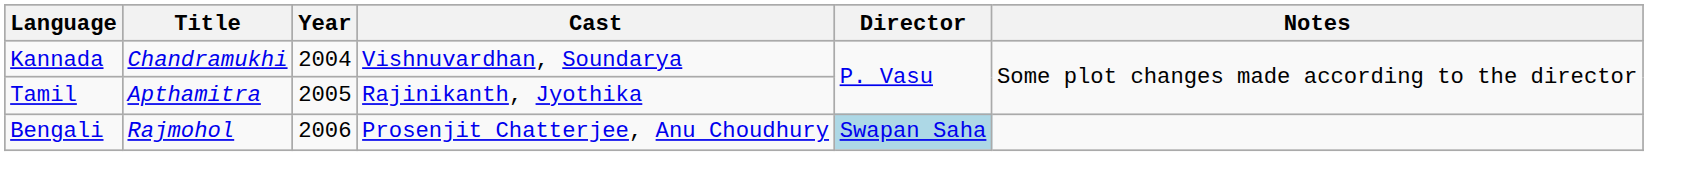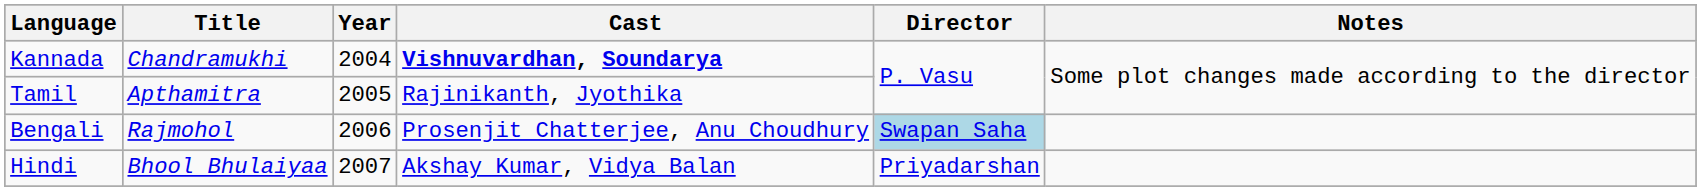Kannada | Cast: normal -> bold
+ row: Hindi | Bhool Bhulaiyaa | 2007 | Akshay Kumar, Vidya Balan | Priyadarshan
